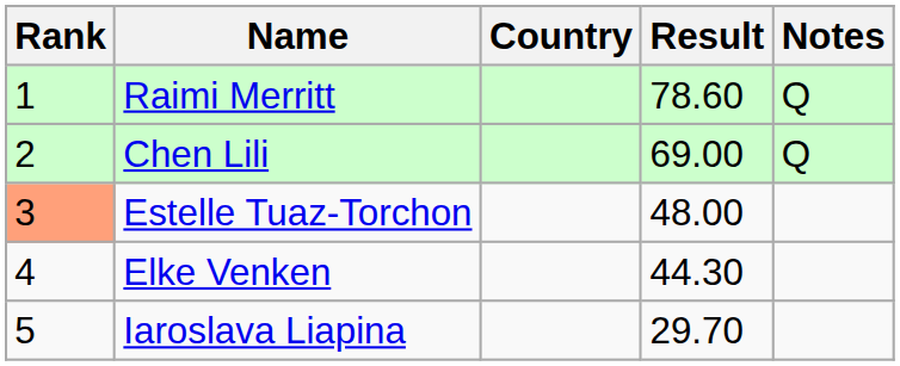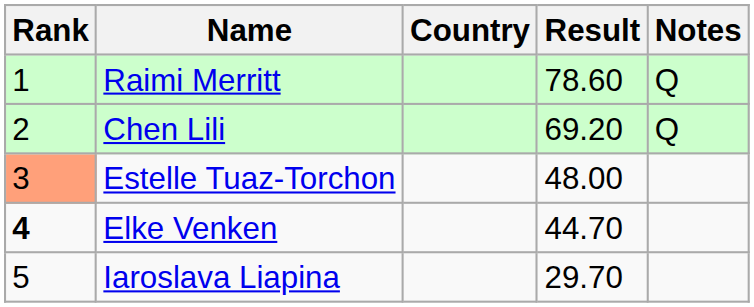Chen Lili | Result: 69.00 -> 69.20
Elke Venken | Rank: normal -> bold
Elke Venken | Result: 44.30 -> 44.70
